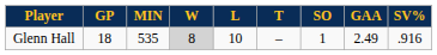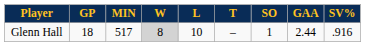Glenn Hall | MIN: 535 -> 517
Glenn Hall | GAA: 2.49 -> 2.44
